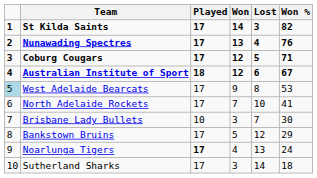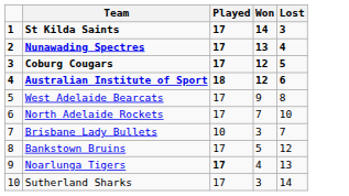- column: Won % | 82 | 76 | 71 | 67 | 53 | 41 | 30 | 29 | 24 | 18
West Adelaide Bearcats | column 1: lightblue background -> no background
